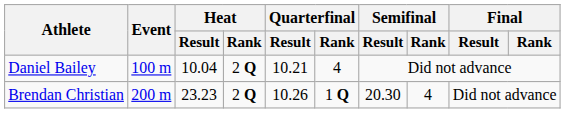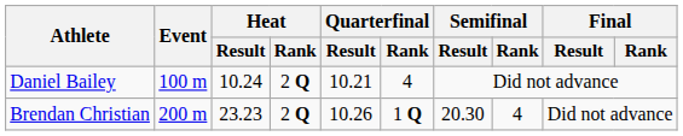Daniel Bailey | Heat / Result: 10.04 -> 10.24
